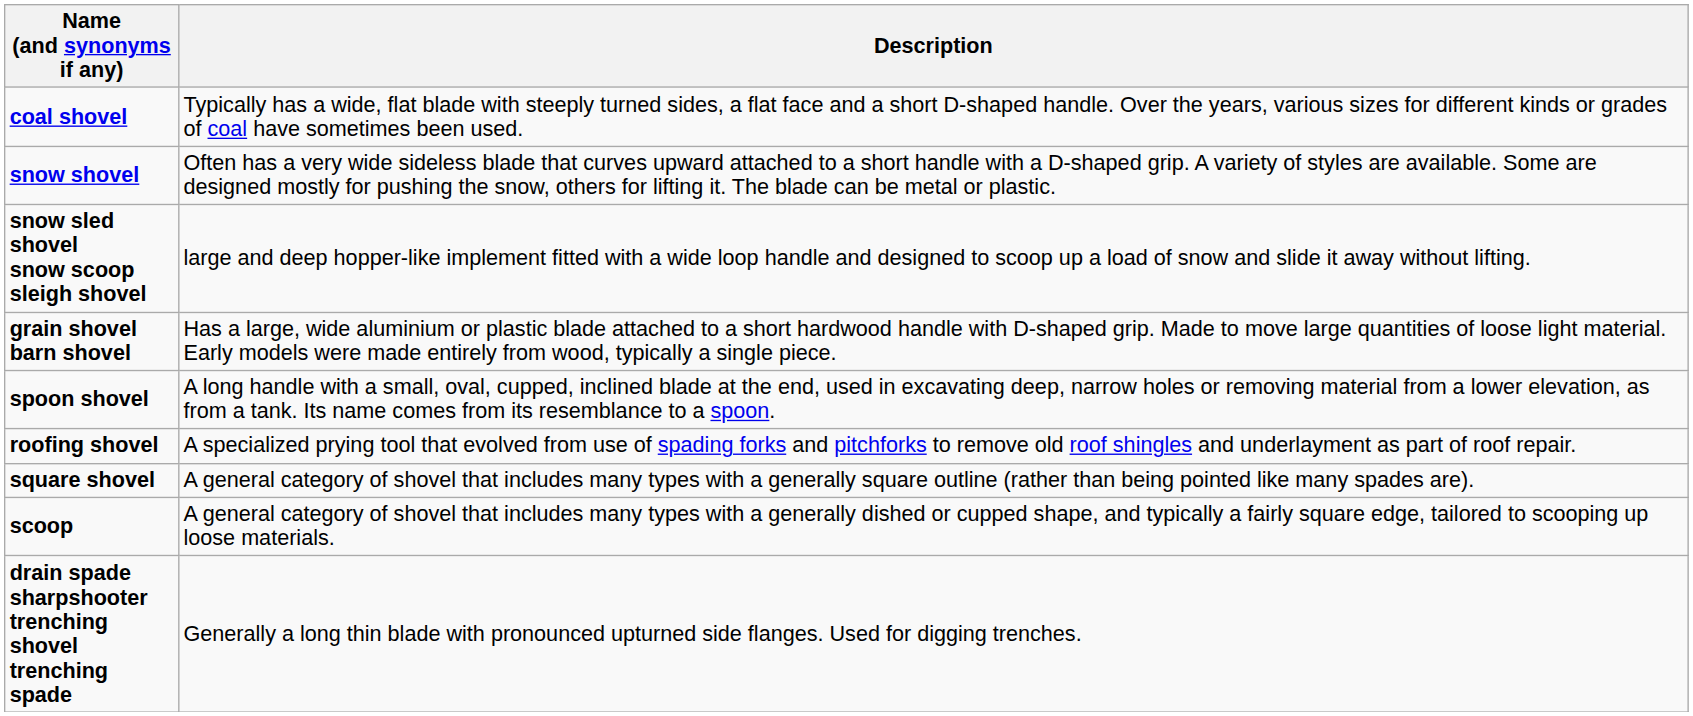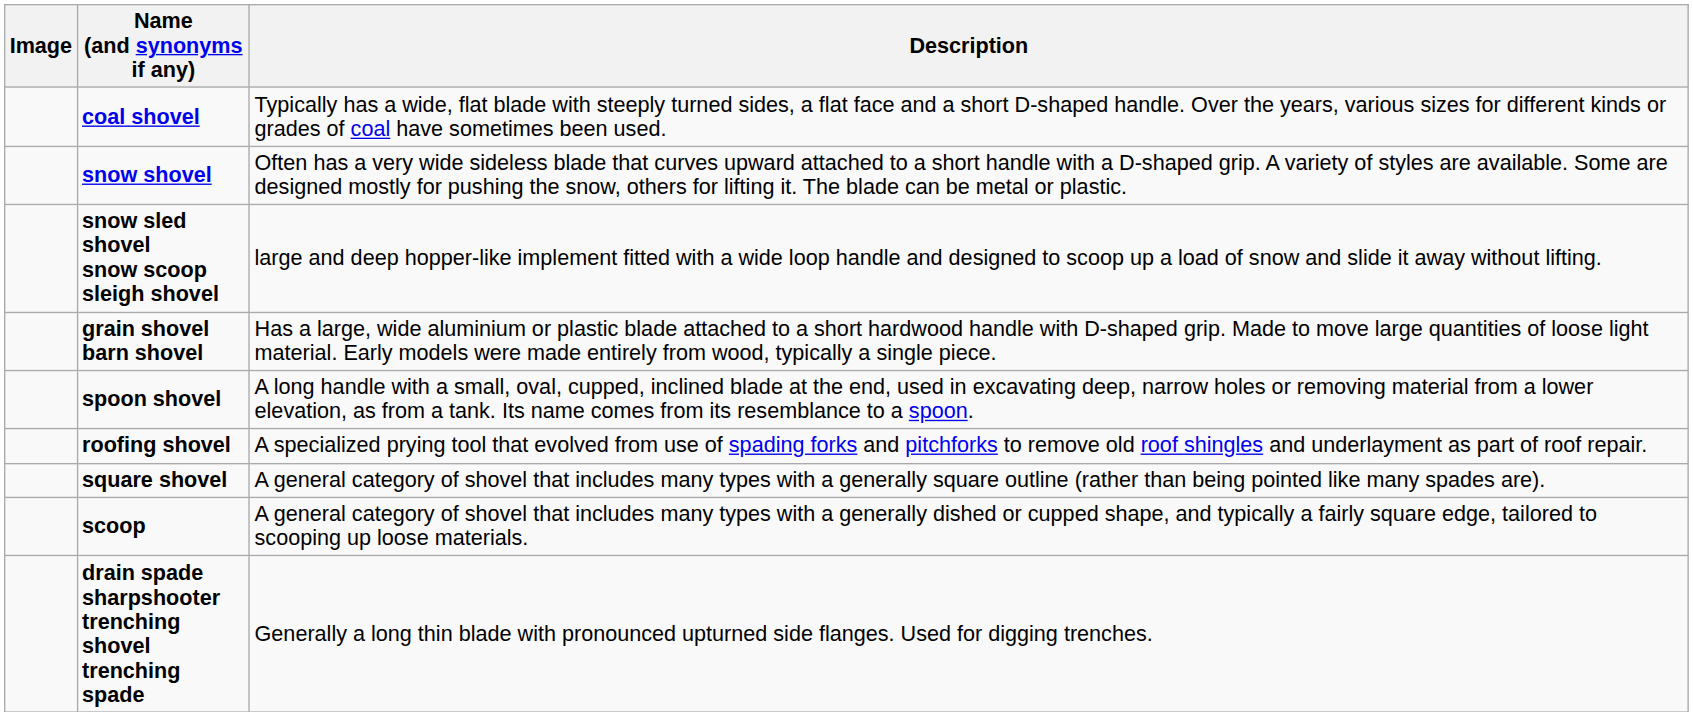+ column: Image
